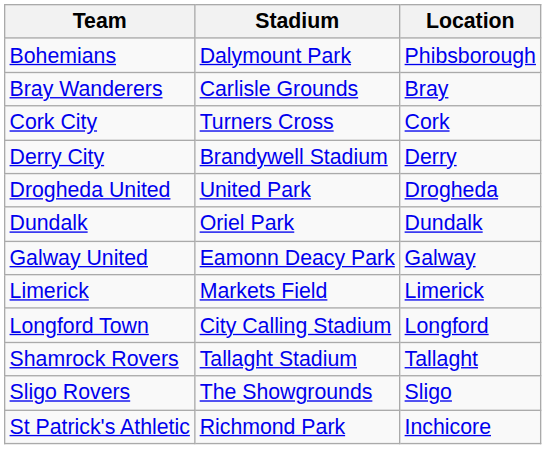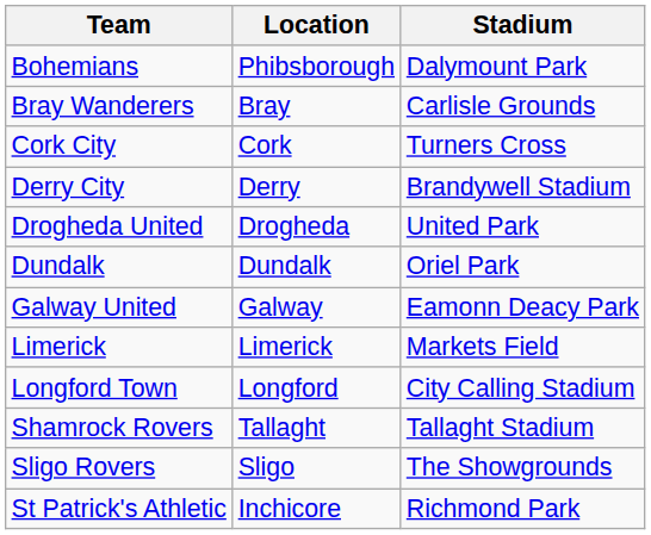columns swapped: Location <-> Stadium
